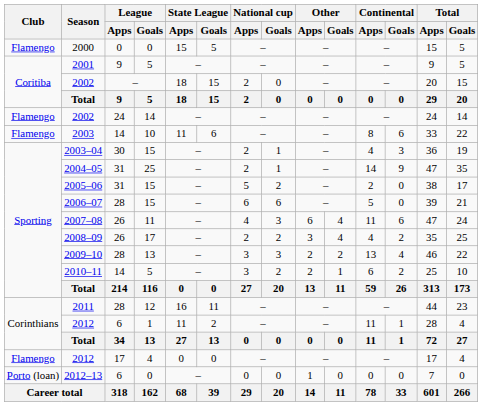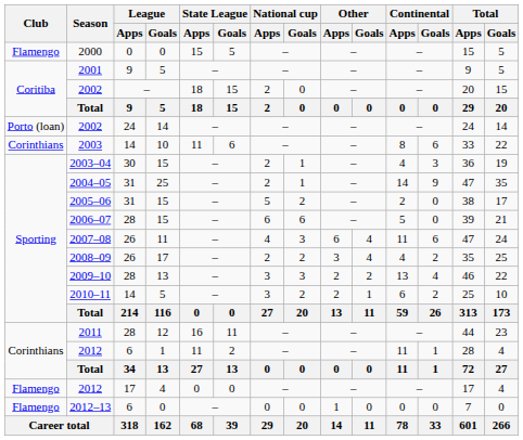2002 / 14 | Club: Flamengo -> Porto (loan)
2003 | Club: Flamengo -> Corinthians
2012–13 | Club: Porto (loan) -> Flamengo
